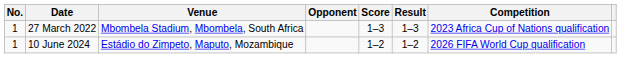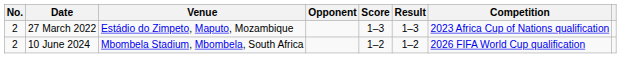27 March 2022 | No.: 1 -> 2
27 March 2022 | Venue: Mbombela Stadium, Mbombela, South Africa -> Estádio do Zimpeto, Maputo, Mozambique
10 June 2024 | No.: 1 -> 2
10 June 2024 | Venue: Estádio do Zimpeto, Maputo, Mozambique -> Mbombela Stadium, Mbombela, South Africa
